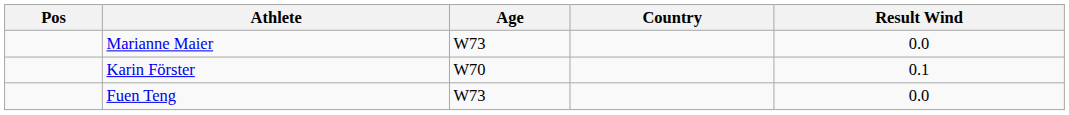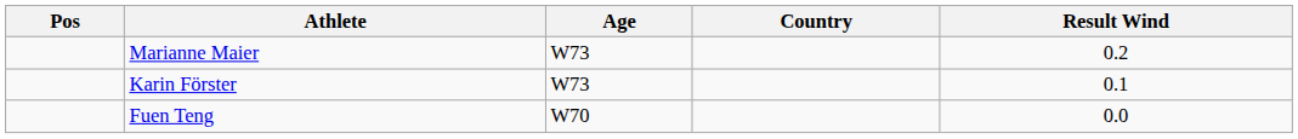Marianne Maier | Result Wind: 0.0 -> 0.2
Karin Förster | Age: W70 -> W73
Fuen Teng | Age: W73 -> W70
